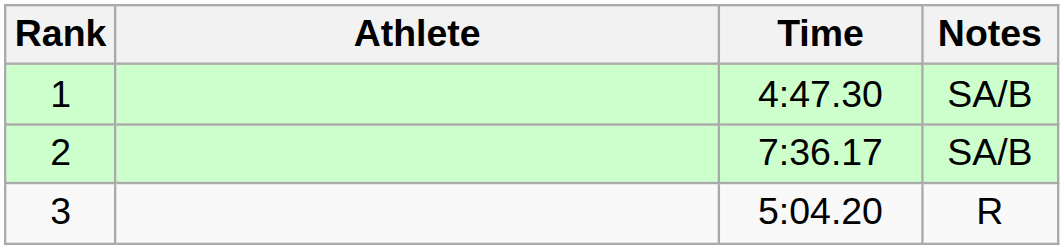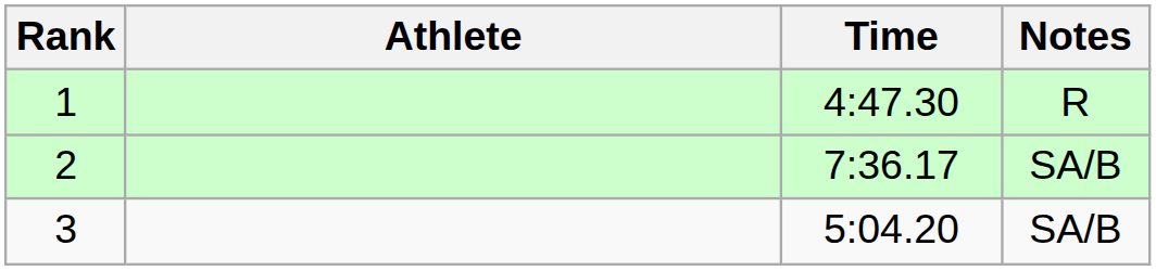1 | Notes: SA/B -> R
3 | Notes: R -> SA/B
